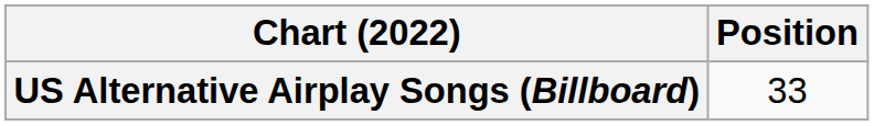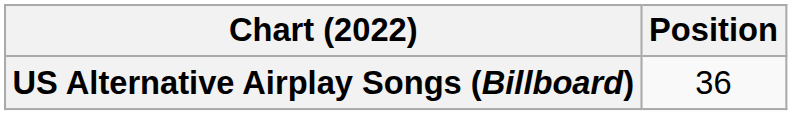US Alternative Airplay Songs (Billboard) | Position: 33 -> 36
